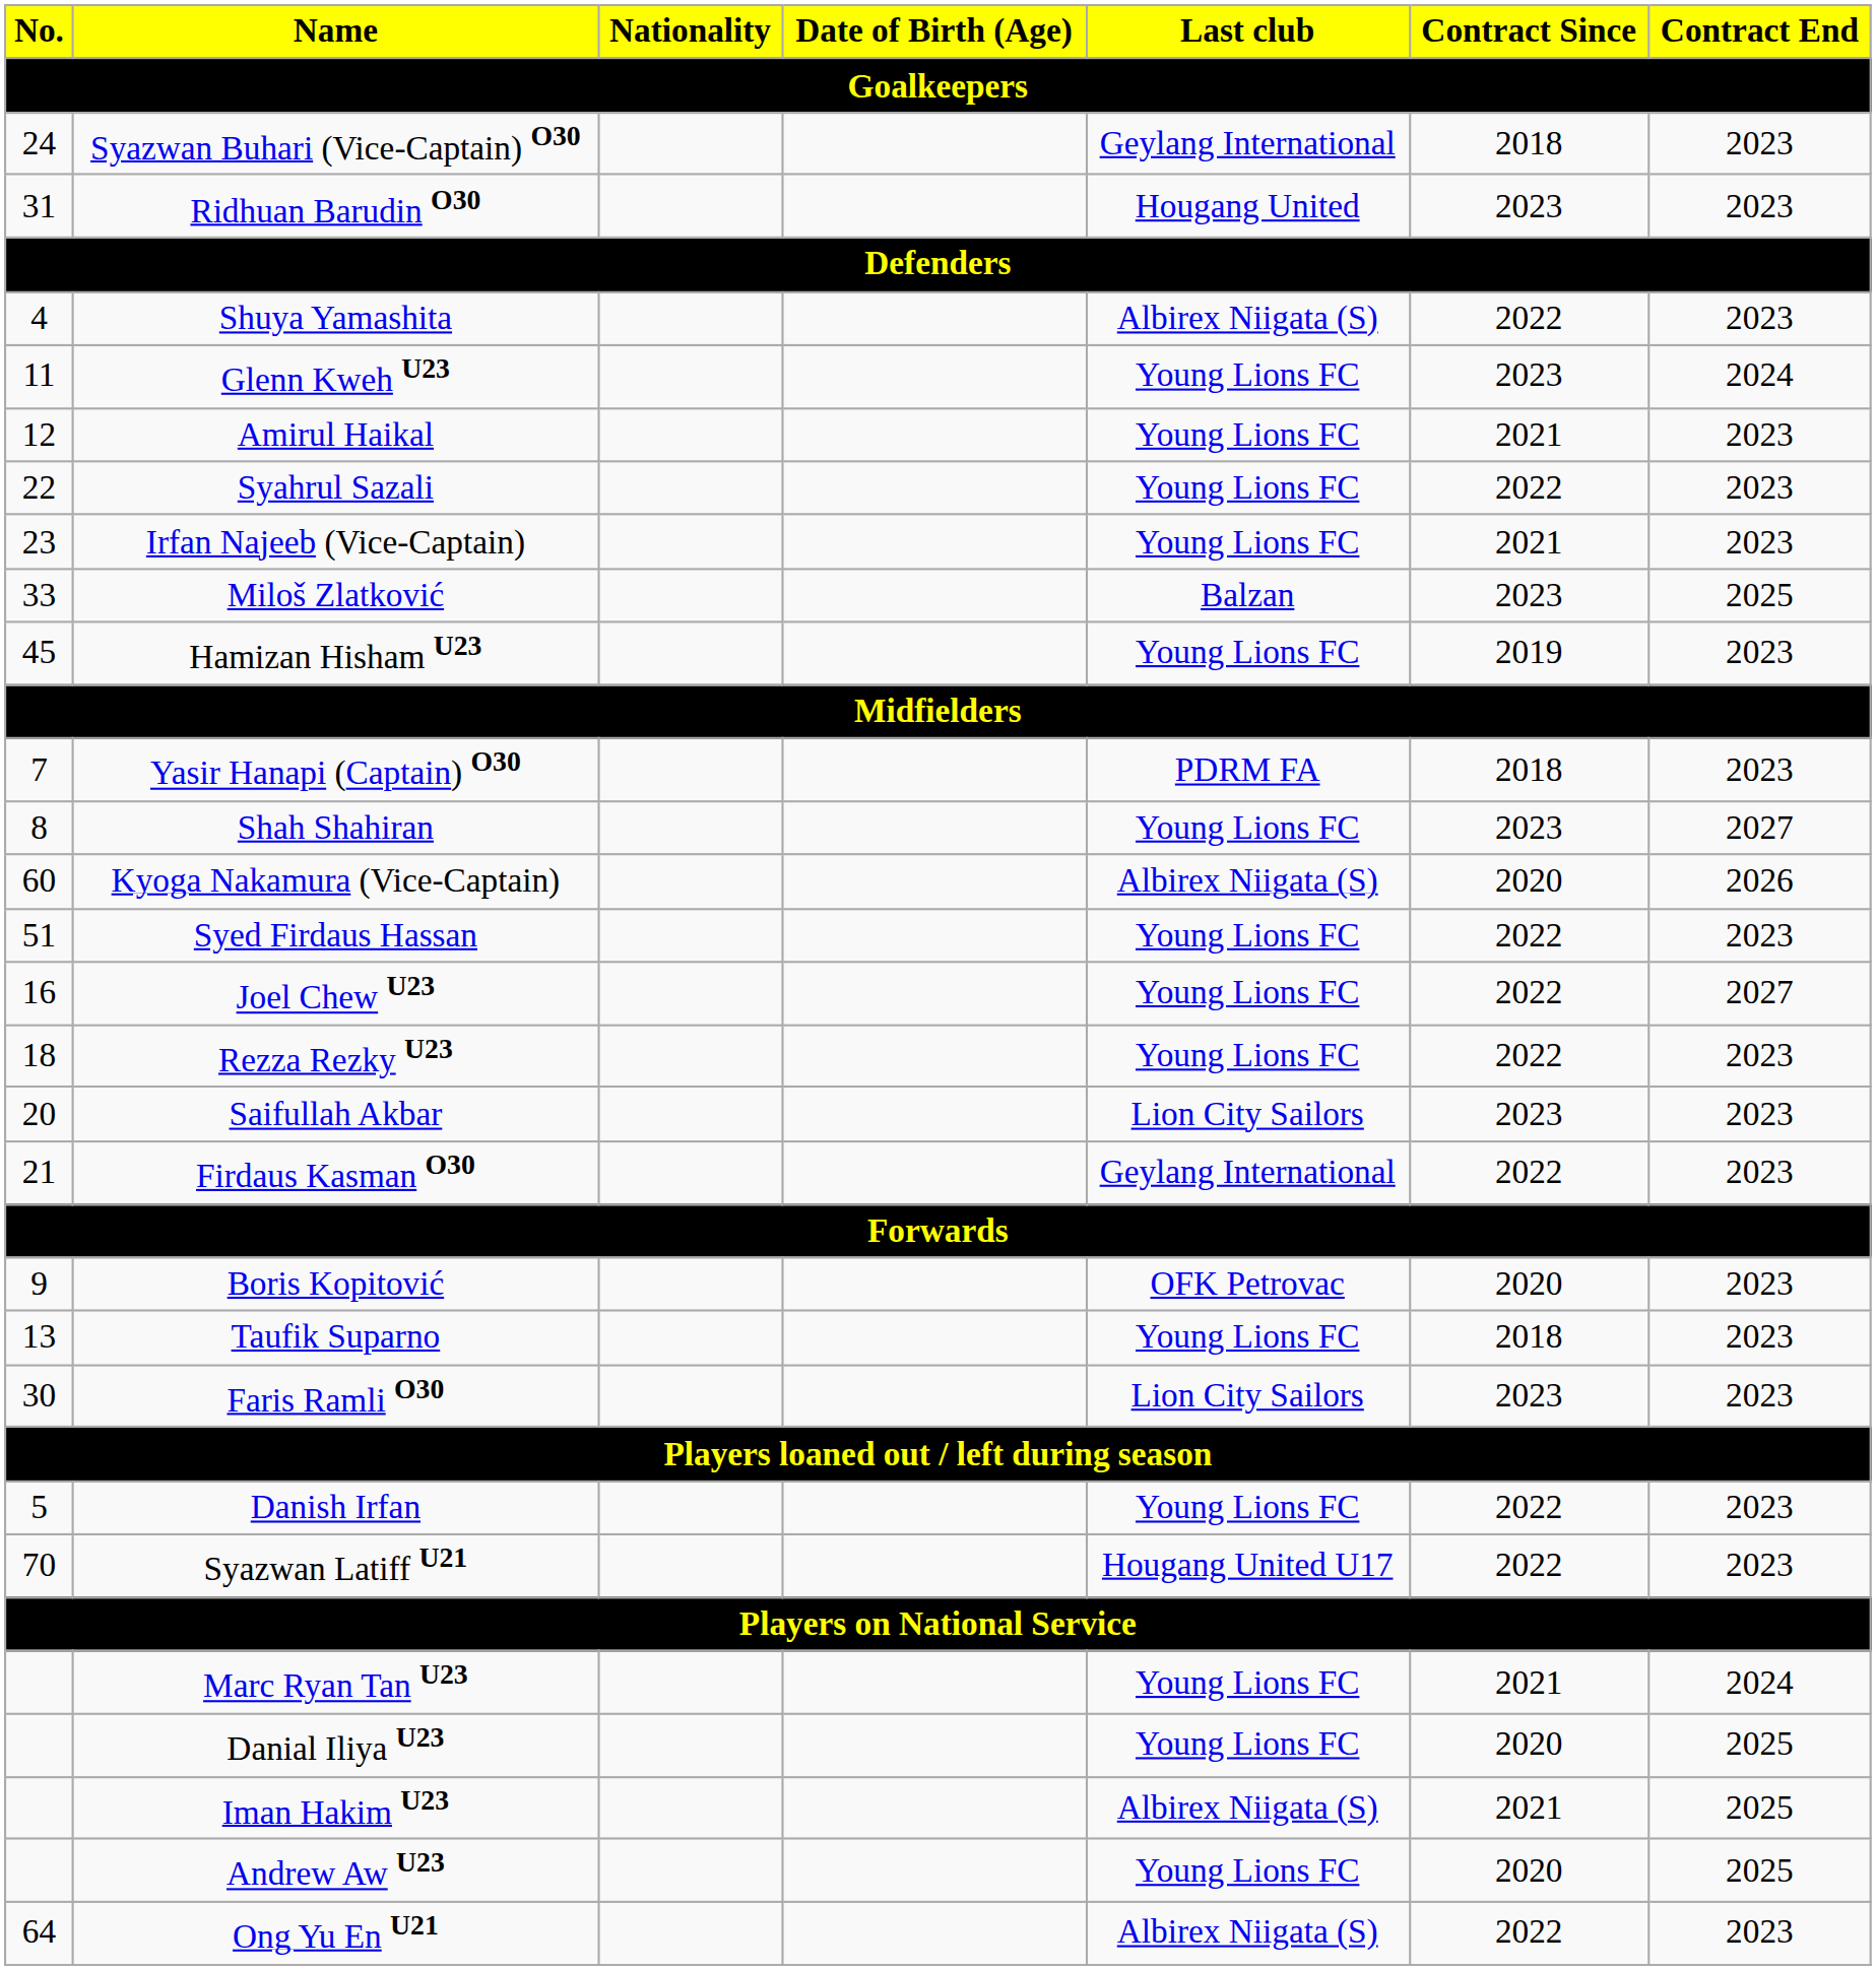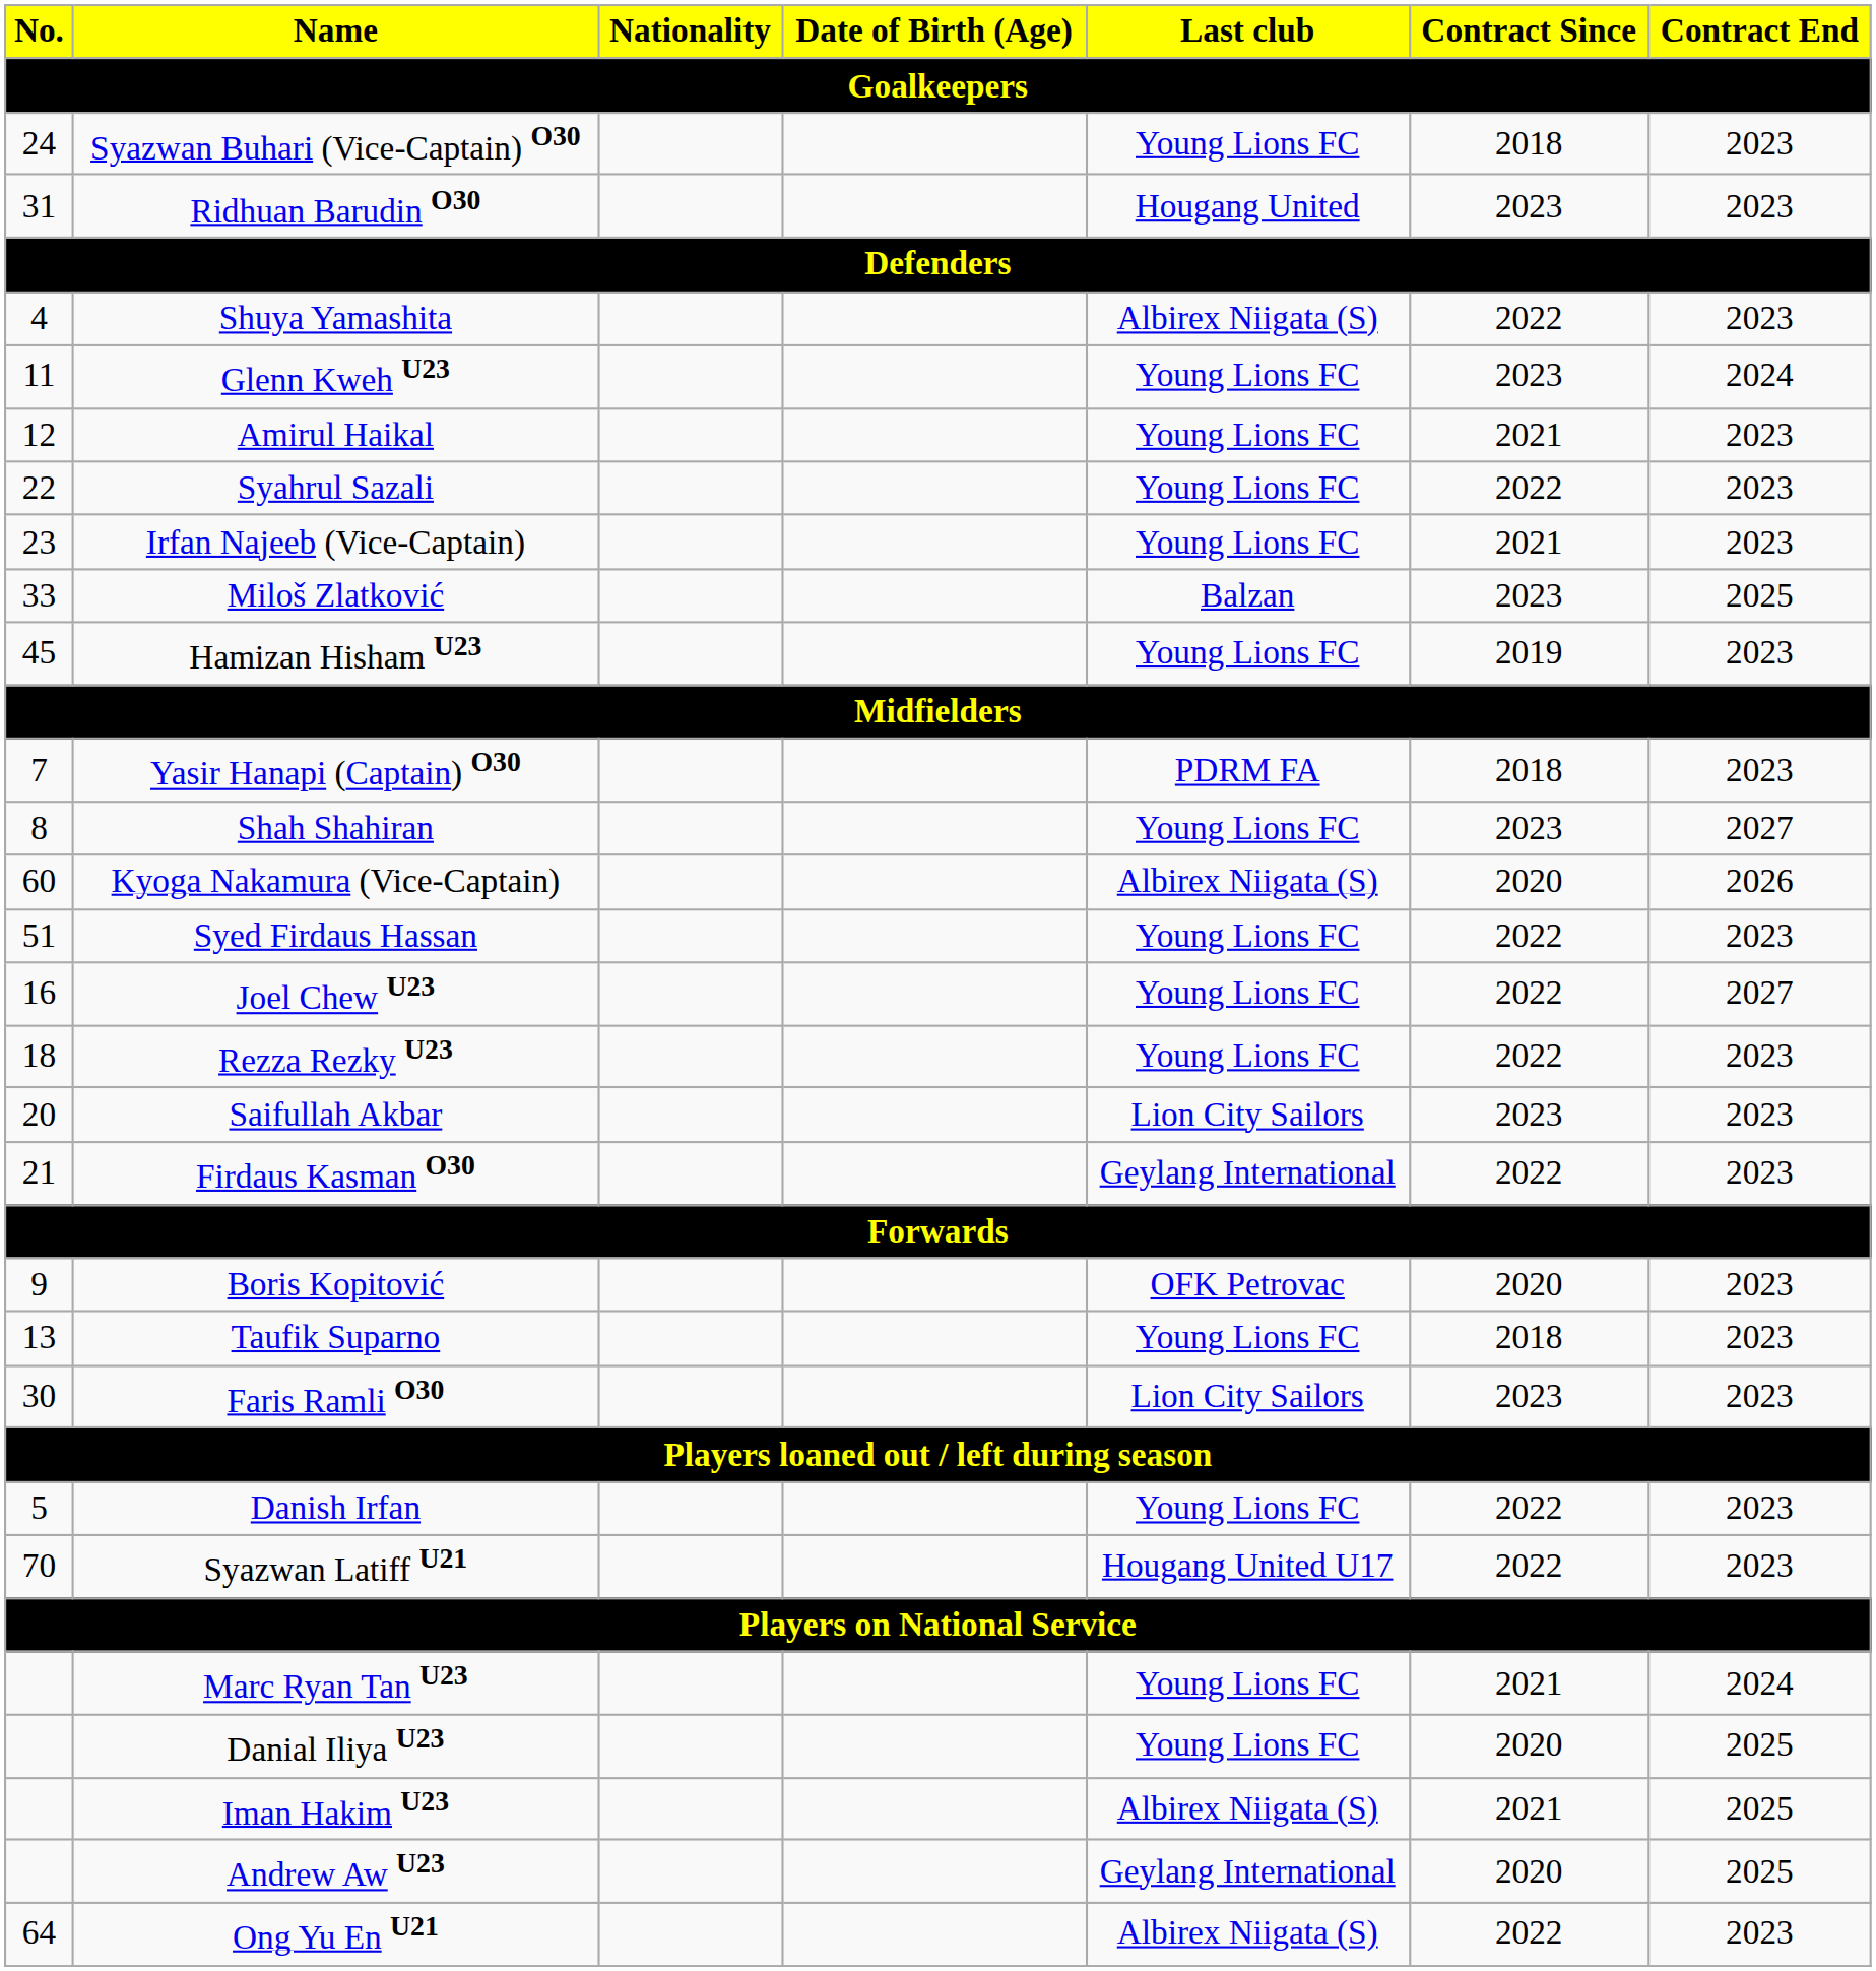Syazwan Buhari (Vice-Captain) O30 | Last club: Geylang International -> Young Lions FC
Andrew Aw U23 | Last club: Young Lions FC -> Geylang International
